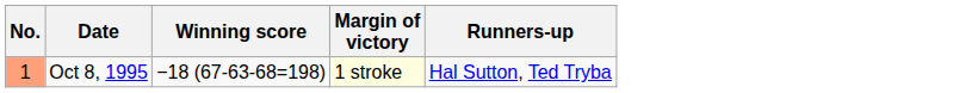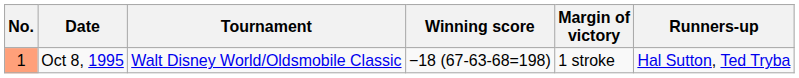+ column: Tournament | Walt Disney World/Oldsmobile Classic
Oct 8, 1995 | Margin of victory: lightyellow background -> no background
